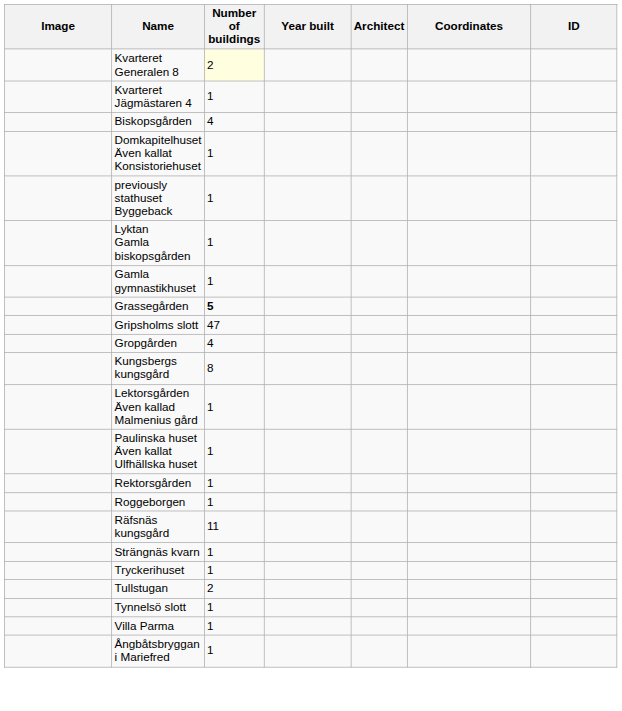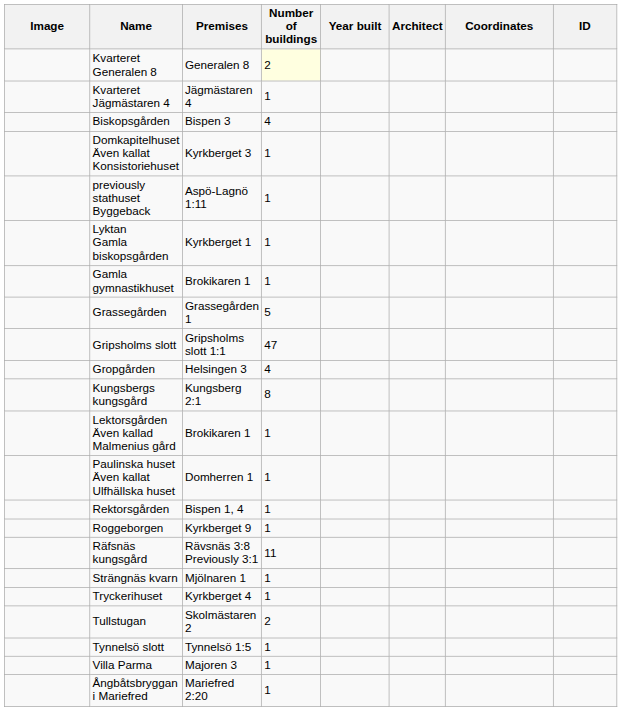+ column: Premises | Generalen 8 | Jägmästaren 4 | Bispen 3 | Kyrkberget 3 | Aspö-Lagnö 1:11 | Kyrkberget 1 | Brokikaren 1 | Grassegården 1 | Gripsholms slott 1:1 | Helsingen 3 | Kungsberg 2:1 | Brokikaren 1 | Domherren 1 | Bispen 1, 4 | Kyrkberget 9 | Rävsnäs 3:8 Previously 3:1 | Mjölnaren 1 | Kyrkberget 4 | Skolmästaren 2 | Tynnelsö 1:5 | Majoren 3 | Mariefred 2:20
Grassegården | Number of buildings: bold -> normal
